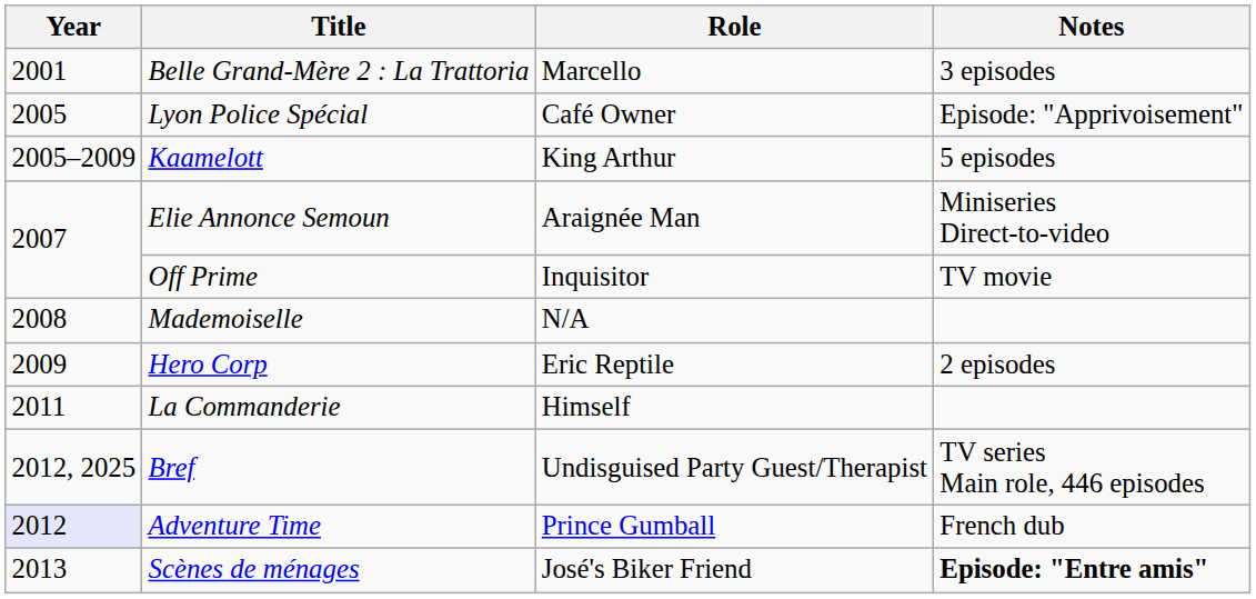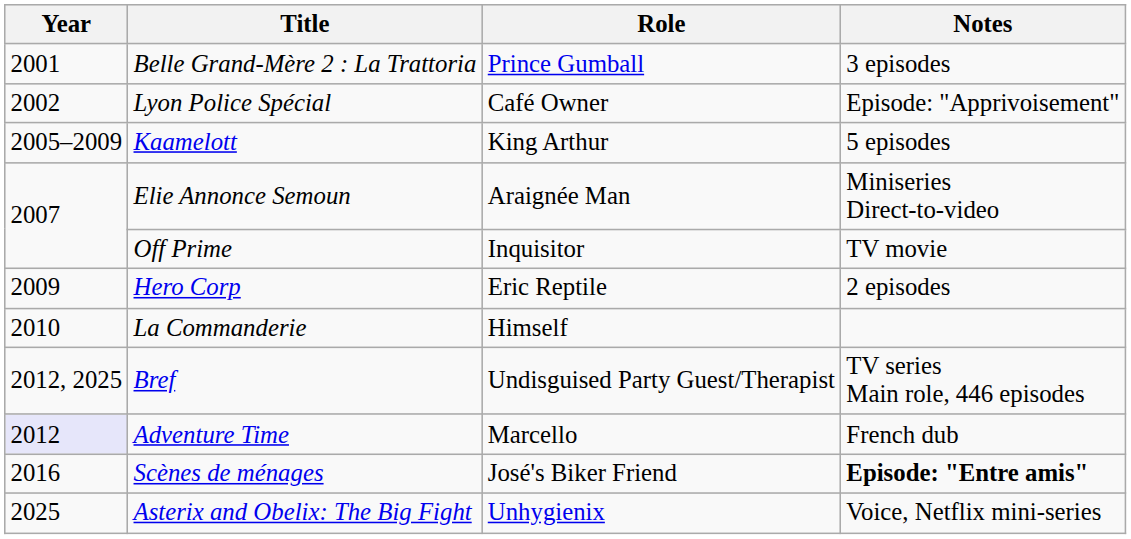Belle Grand-Mère 2 : La Trattoria | Role: Marcello -> Prince Gumball
Lyon Police Spécial | Year: 2005 -> 2002
- row: 2008 | Mademoiselle | N/A
La Commanderie | Year: 2011 -> 2010
Adventure Time | Role: Prince Gumball -> Marcello
Scènes de ménages | Year: 2013 -> 2016
+ row: 2025 | Asterix and Obelix: The Big Fight | Unhygienix | Voice, Netflix mini-series
